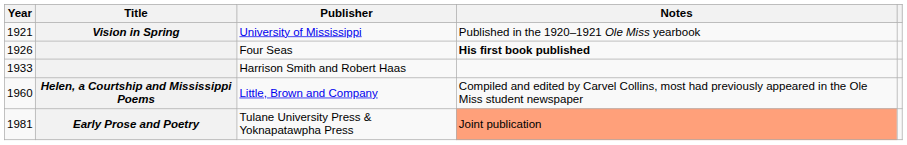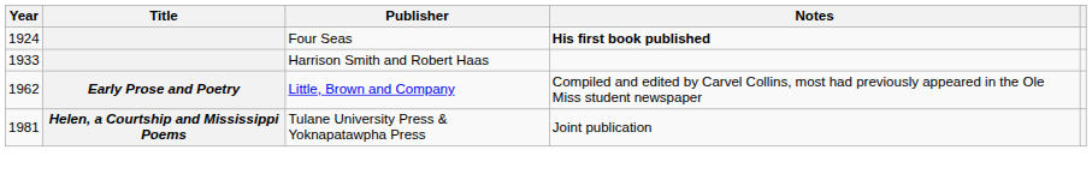- row: 1921 | Vision in Spring | University of Mississippi | Published in the 1920–1921 Ole Miss yearbook
Four Seas | Year: 1926 -> 1924
Little, Brown and Company | Year: 1960 -> 1962
Little, Brown and Company | Title: Helen, a Courtship and Mississippi Poems -> Early Prose and Poetry
Tulane University Press & Yoknapatawpha Press | Title: Early Prose and Poetry -> Helen, a Courtship and Mississippi Poems
Tulane University Press & Yoknapatawpha Press | Notes: lightsalmon background -> no background
